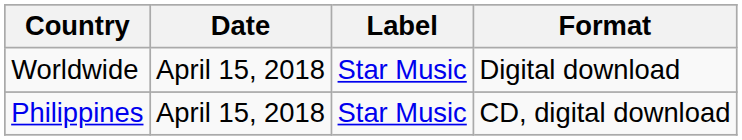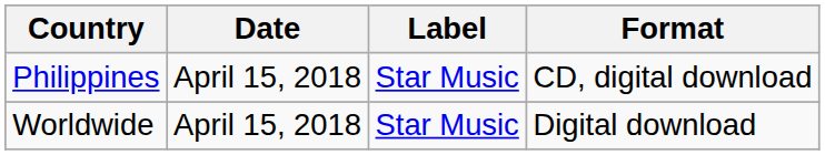rows swapped: Philippines <-> Worldwide
